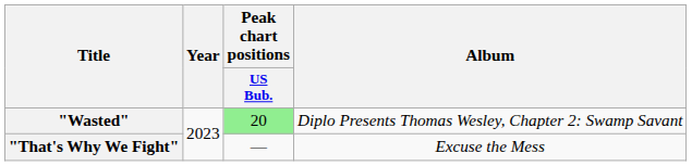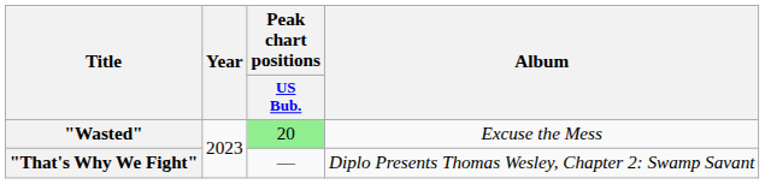"Wasted" | Album: Diplo Presents Thomas Wesley, Chapter 2: Swamp Savant -> Excuse the Mess
"That's Why We Fight" | Album: Excuse the Mess -> Diplo Presents Thomas Wesley, Chapter 2: Swamp Savant
